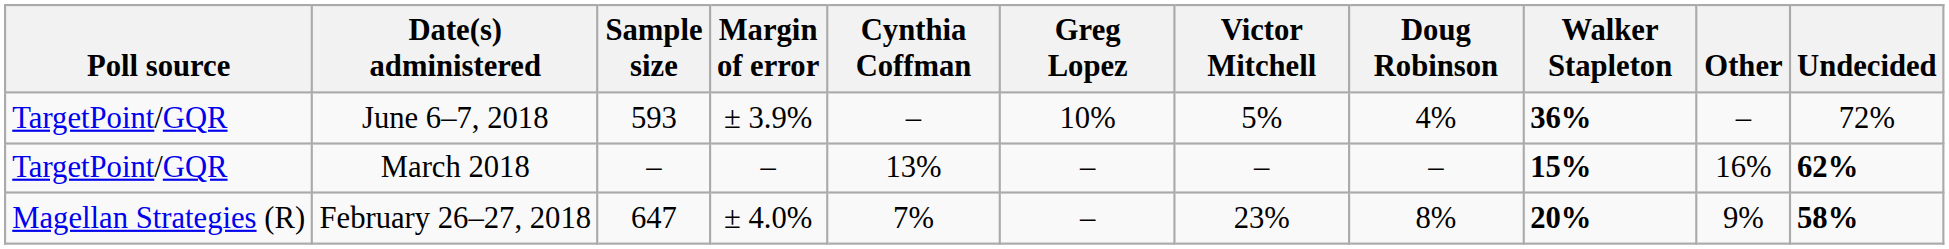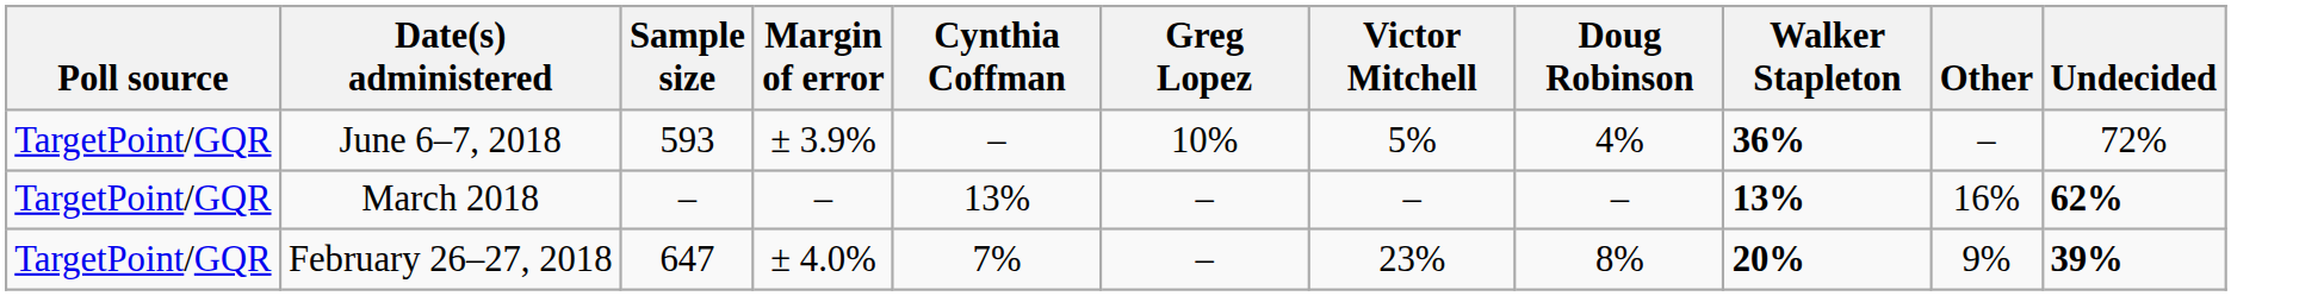March 2018 | Walker Stapleton: 15% -> 13%
February 26–27, 2018 | Poll source: Magellan Strategies (R) -> TargetPoint/GQR
February 26–27, 2018 | Undecided: 58% -> 39%
